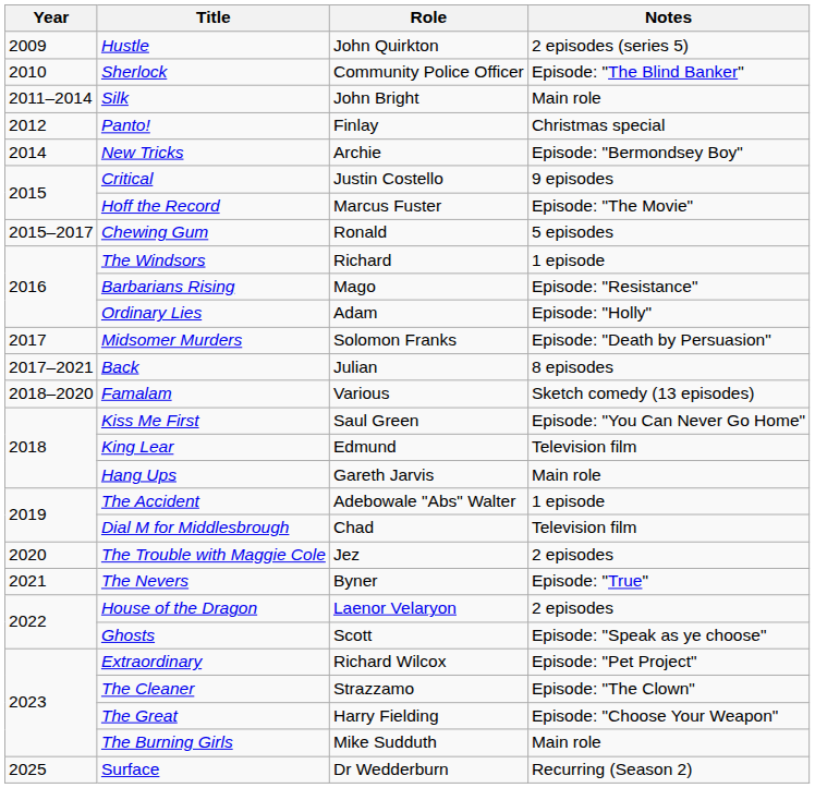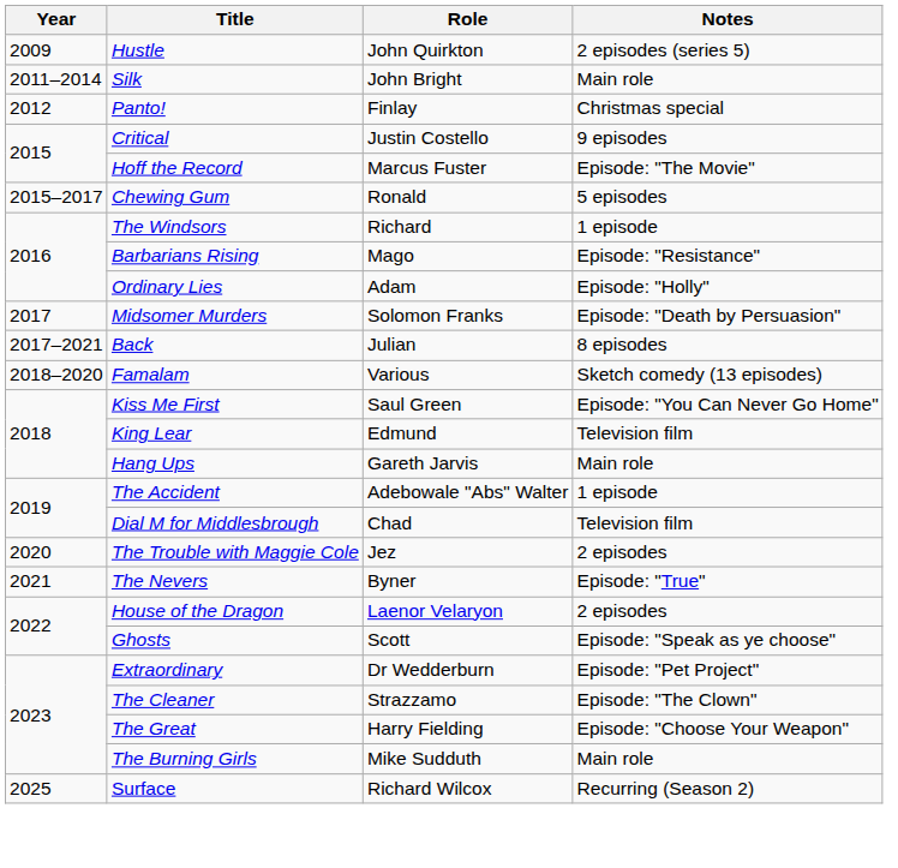- row: 2010 | Sherlock | Community Police Officer | Episode: "The Blind Banker"
- row: 2014 | New Tricks | Archie | Episode: "Bermondsey Boy"
Extraordinary | Role: Richard Wilcox -> Dr Wedderburn
Surface | Role: Dr Wedderburn -> Richard Wilcox
